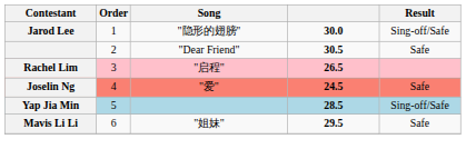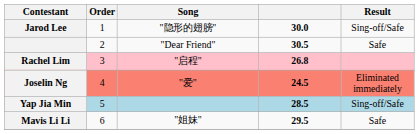Rachel Lim | column 4: 26.5 -> 26.8
Joselin Ng | Result: Safe -> Eliminated immediately
